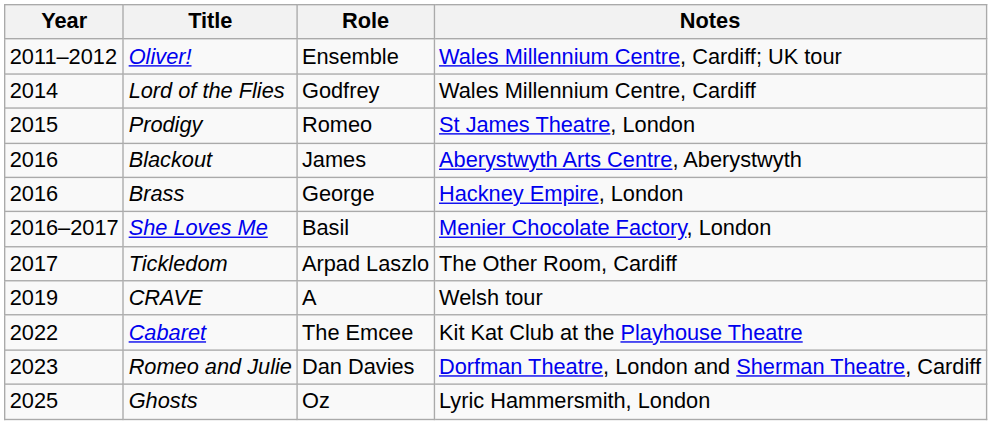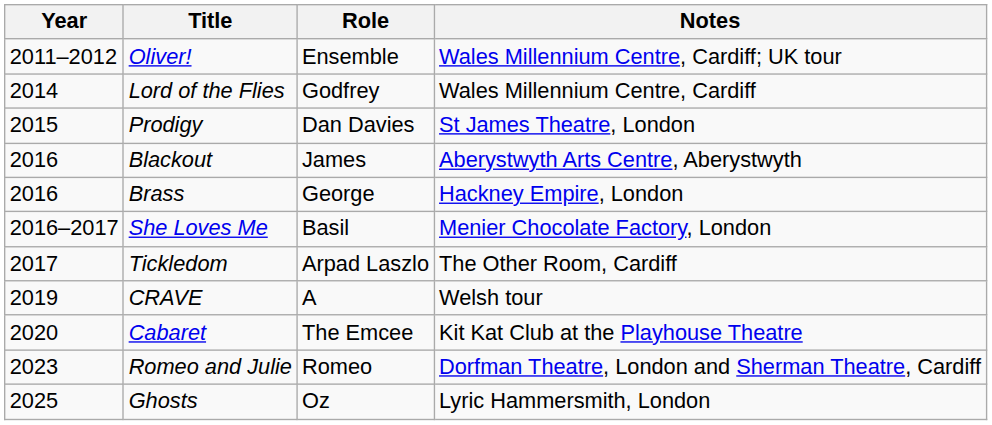Prodigy | Role: Romeo -> Dan Davies
Cabaret | Year: 2022 -> 2020
Romeo and Julie | Role: Dan Davies -> Romeo
